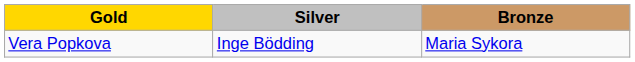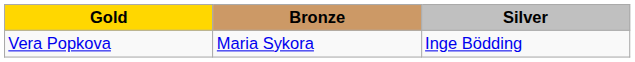columns swapped: Silver <-> Bronze
